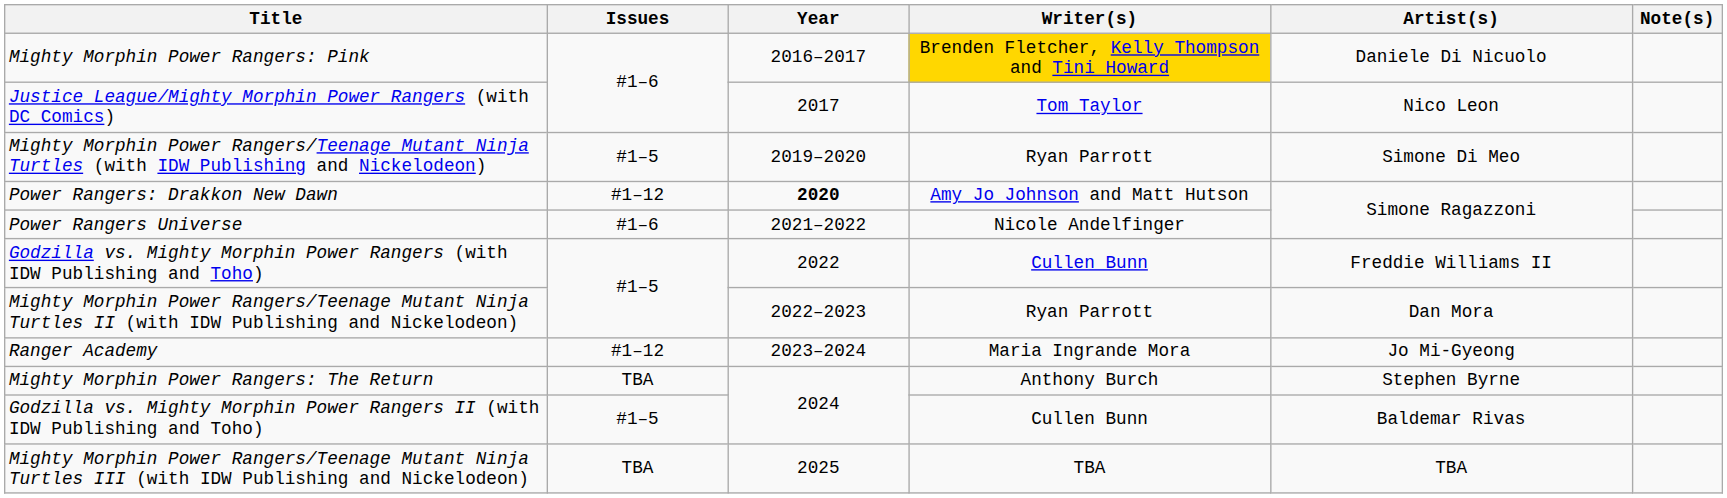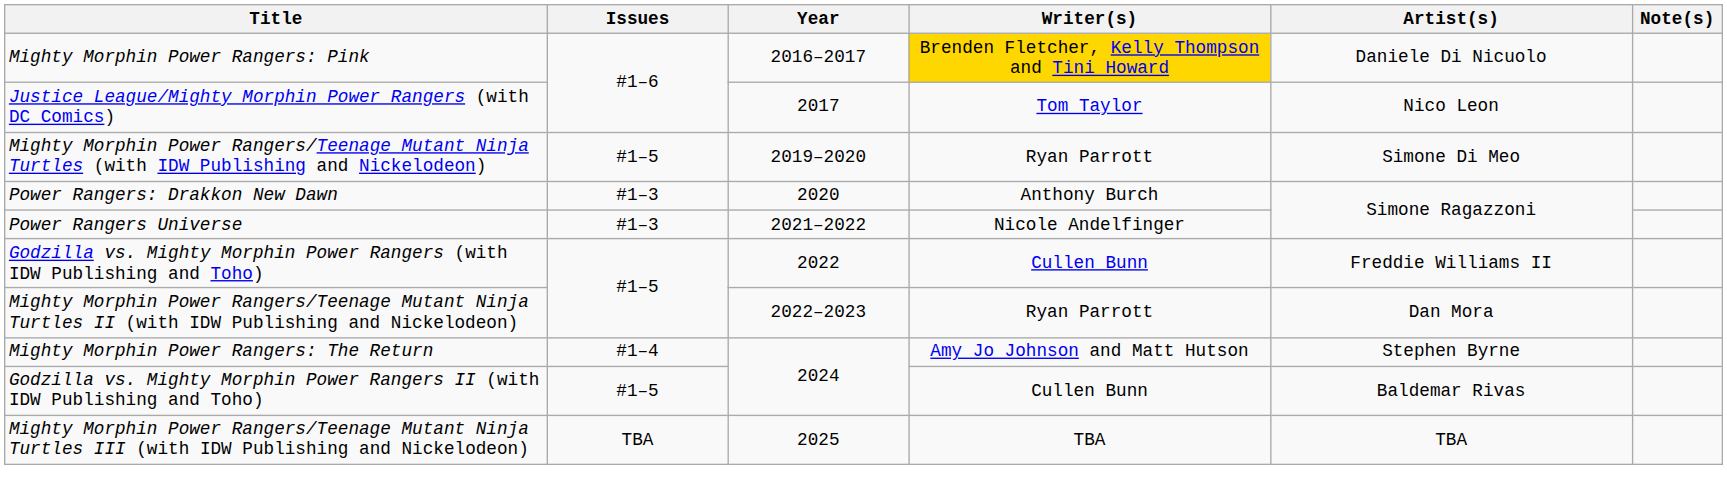Power Rangers: Drakkon New Dawn | Issues: #1–12 -> #1–3
Power Rangers: Drakkon New Dawn | Year: bold -> normal
Power Rangers: Drakkon New Dawn | Writer(s): Amy Jo Johnson and Matt Hutson -> Anthony Burch
Power Rangers Universe | Issues: #1–6 -> #1–3
- row: Ranger Academy | #1–12 | 2023–2024 | Maria Ingrande Mora | Jo Mi-Gyeong
Mighty Morphin Power Rangers: The Return | Issues: TBA -> #1–4
Mighty Morphin Power Rangers: The Return | Writer(s): Anthony Burch -> Amy Jo Johnson and Matt Hutson
